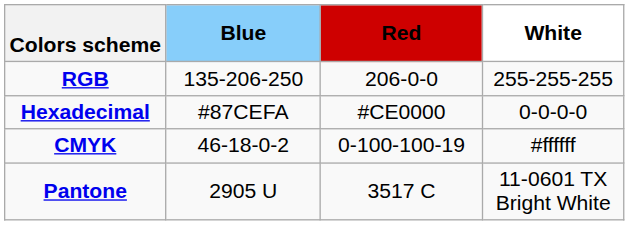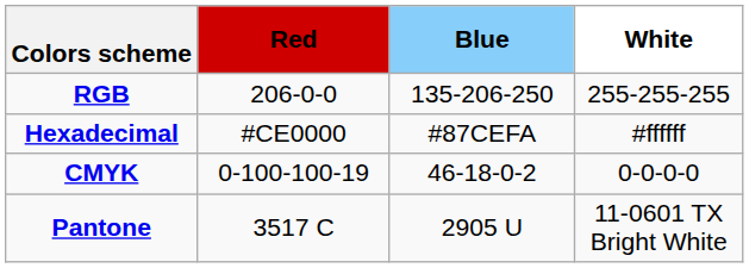columns swapped: Blue <-> Red
Hexadecimal | White: 0-0-0-0 -> #ffffff
CMYK | White: #ffffff -> 0-0-0-0
